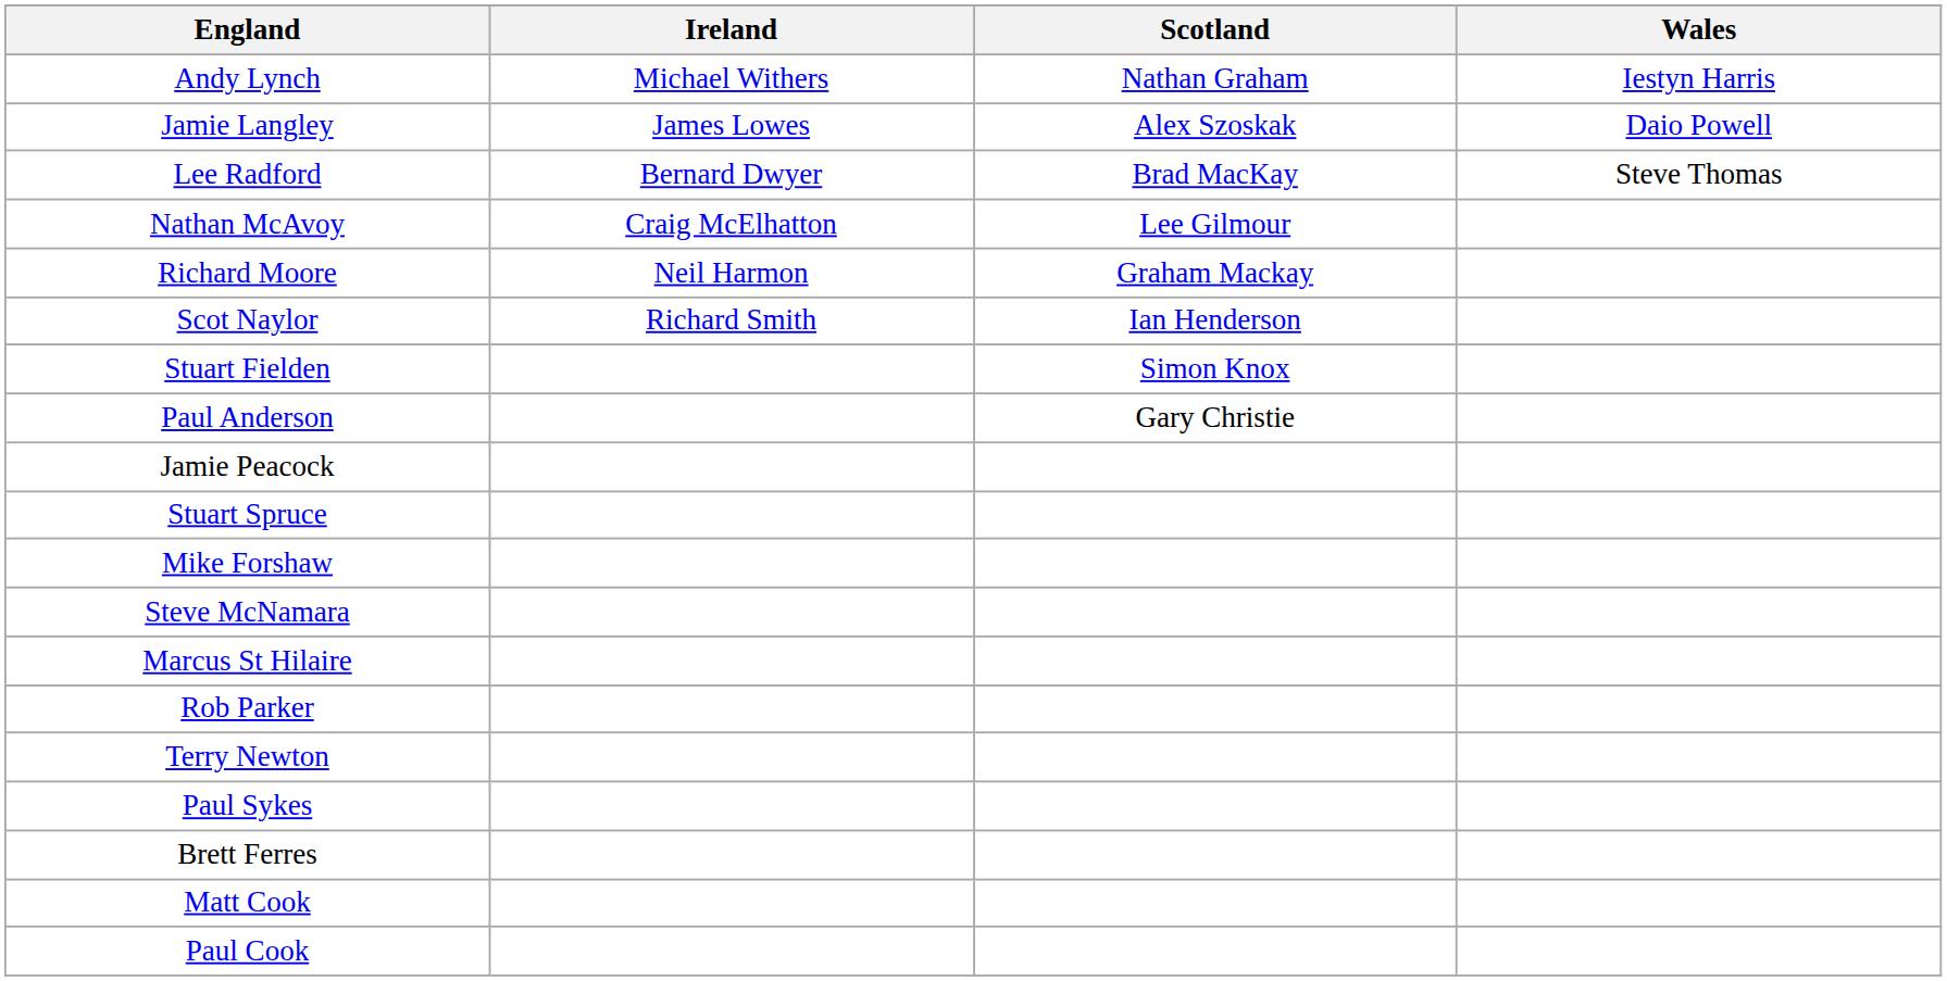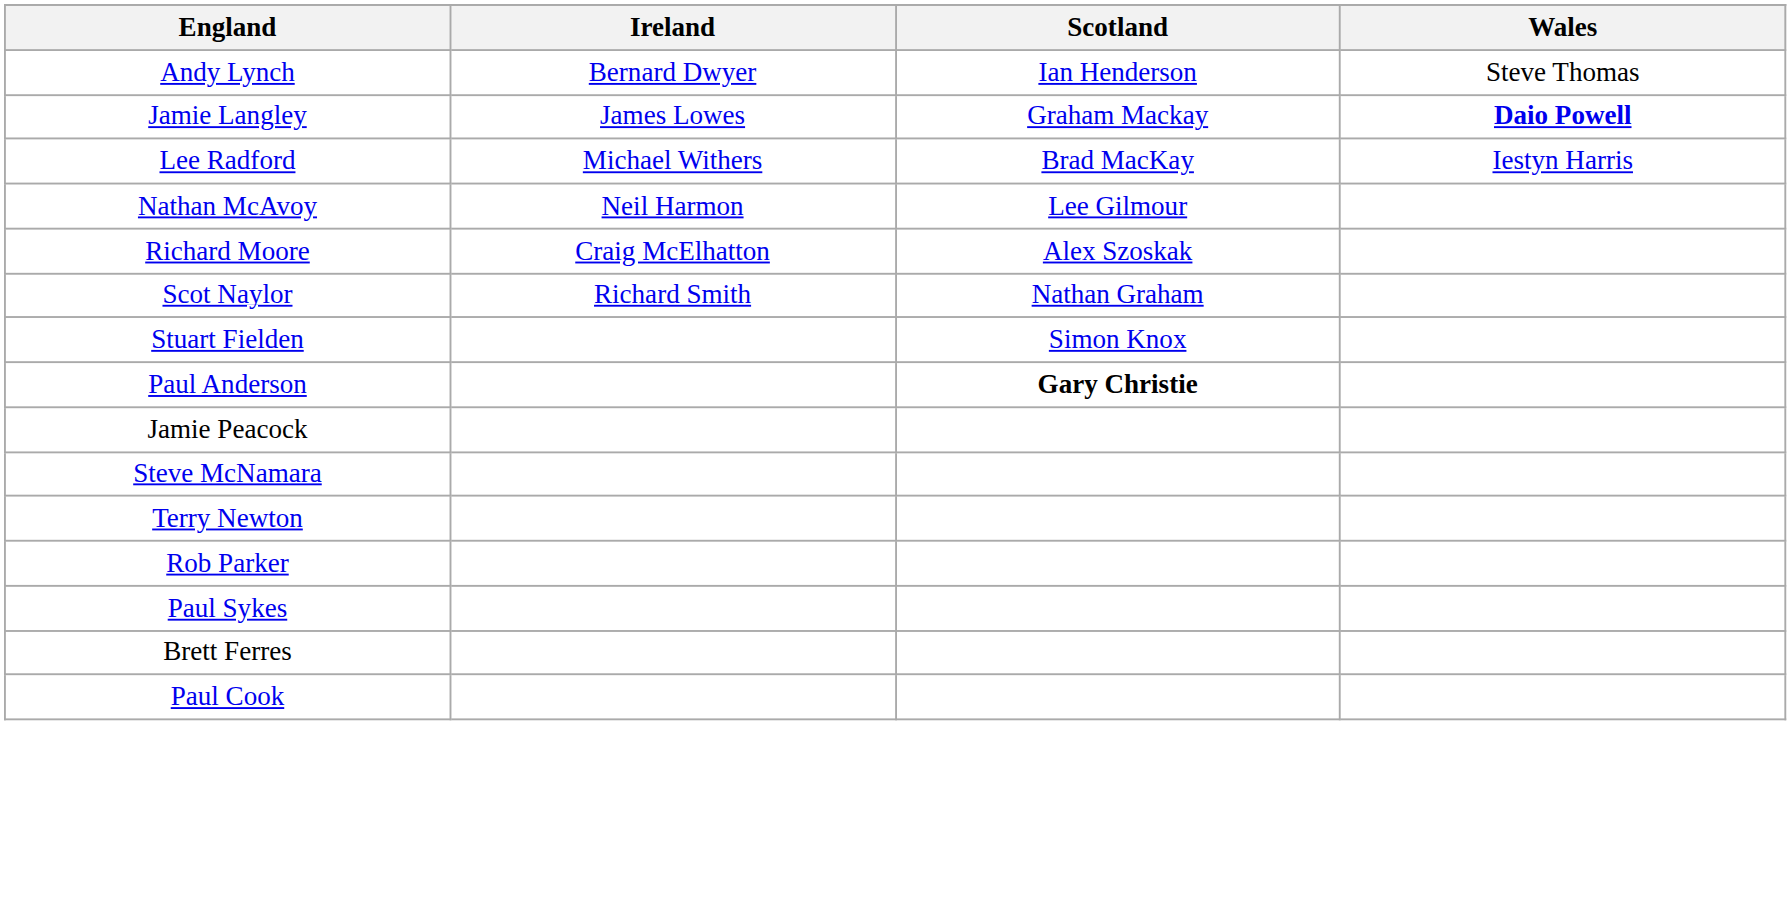Andy Lynch | Ireland: Michael Withers -> Bernard Dwyer
Andy Lynch | Scotland: Nathan Graham -> Ian Henderson
Andy Lynch | Wales: Iestyn Harris -> Steve Thomas
Jamie Langley | Scotland: Alex Szoskak -> Graham Mackay
Jamie Langley | Wales: normal -> bold
Lee Radford | Ireland: Bernard Dwyer -> Michael Withers
Lee Radford | Wales: Steve Thomas -> Iestyn Harris
Nathan McAvoy | Ireland: Craig McElhatton -> Neil Harmon
Richard Moore | Ireland: Neil Harmon -> Craig McElhatton
Richard Moore | Scotland: Graham Mackay -> Alex Szoskak
Scot Naylor | Scotland: Ian Henderson -> Nathan Graham
Paul Anderson | Scotland: normal -> bold
- row: Stuart Spruce
- row: Mike Forshaw
- row: Marcus St Hilaire
rows swapped: Terry Newton <-> Rob Parker
- row: Matt Cook
